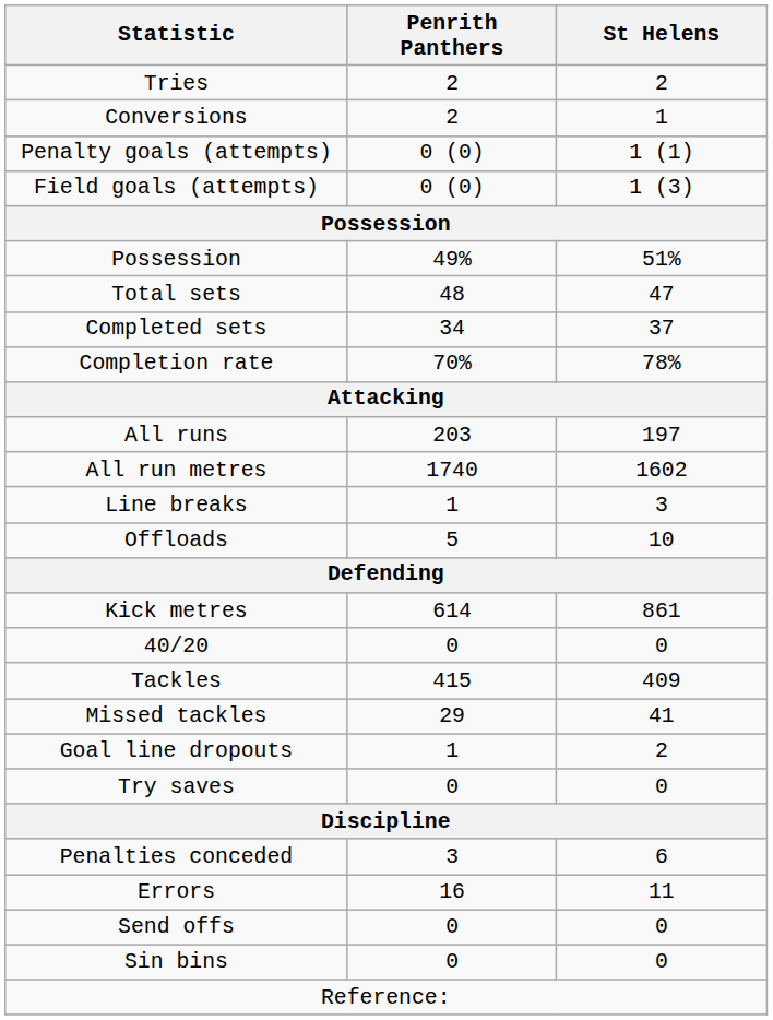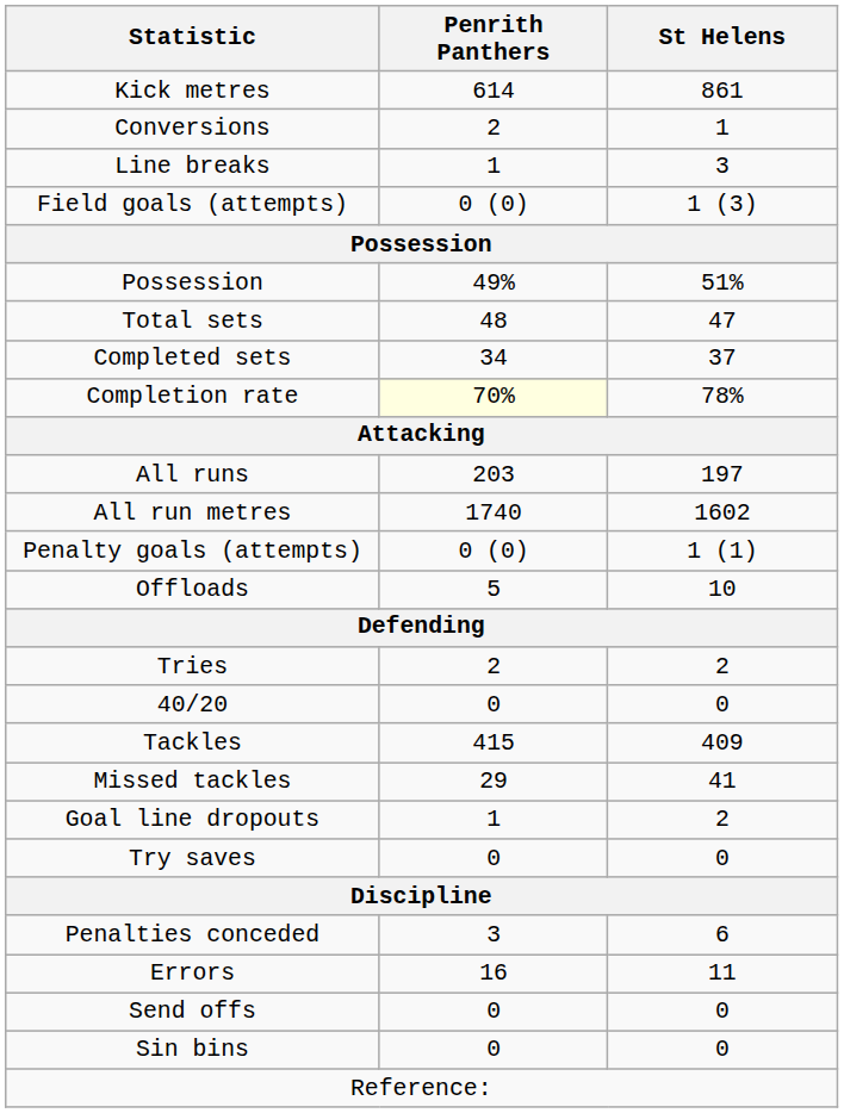rows swapped: Tries <-> Kick metres
rows swapped: Penalty goals (attempts) <-> Line breaks
Completion rate | Penrith Panthers: no background -> lightyellow background
